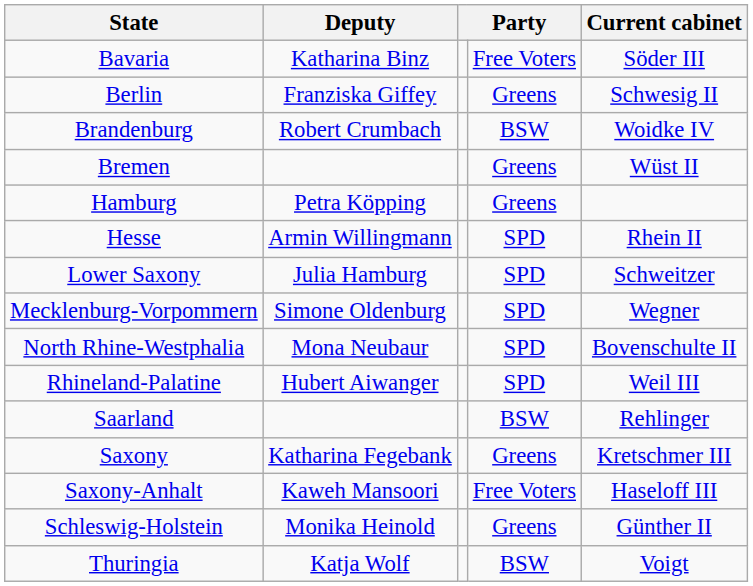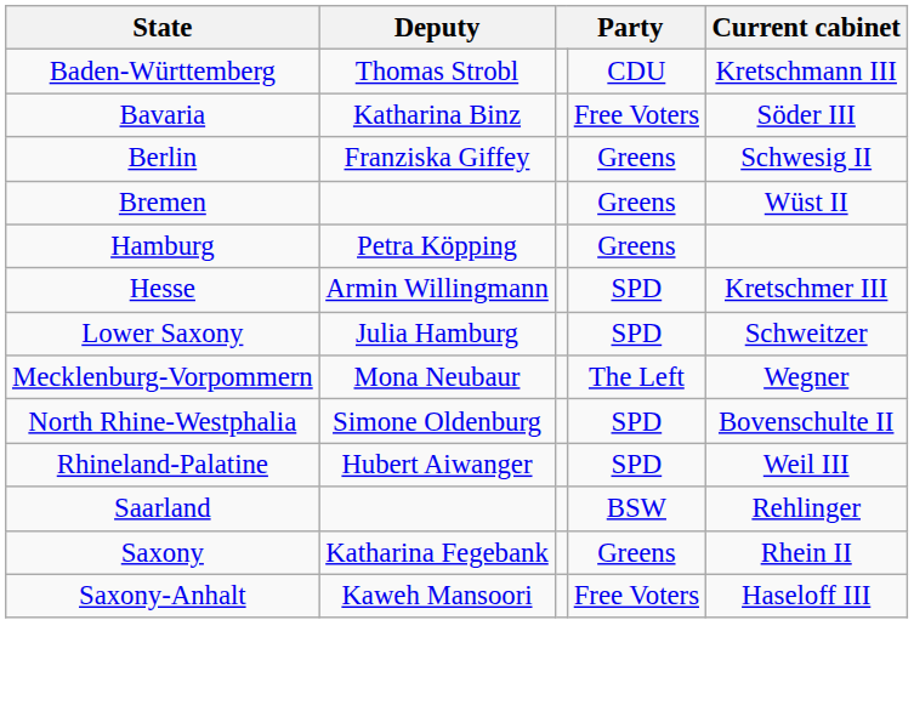+ row: Baden-Württemberg | Thomas Strobl | CDU | Kretschmann III
- row: Brandenburg | Robert Crumbach | BSW | Woidke IV
Hesse | Current cabinet: Rhein II -> Kretschmer III
Mecklenburg-Vorpommern | Deputy: Simone Oldenburg -> Mona Neubaur
Mecklenburg-Vorpommern | column 4: SPD -> The Left
North Rhine-Westphalia | Deputy: Mona Neubaur -> Simone Oldenburg
Saxony | Current cabinet: Kretschmer III -> Rhein II
- row: Schleswig-Holstein | Monika Heinold | Greens | Günther II
- row: Thuringia | Katja Wolf | BSW | Voigt
